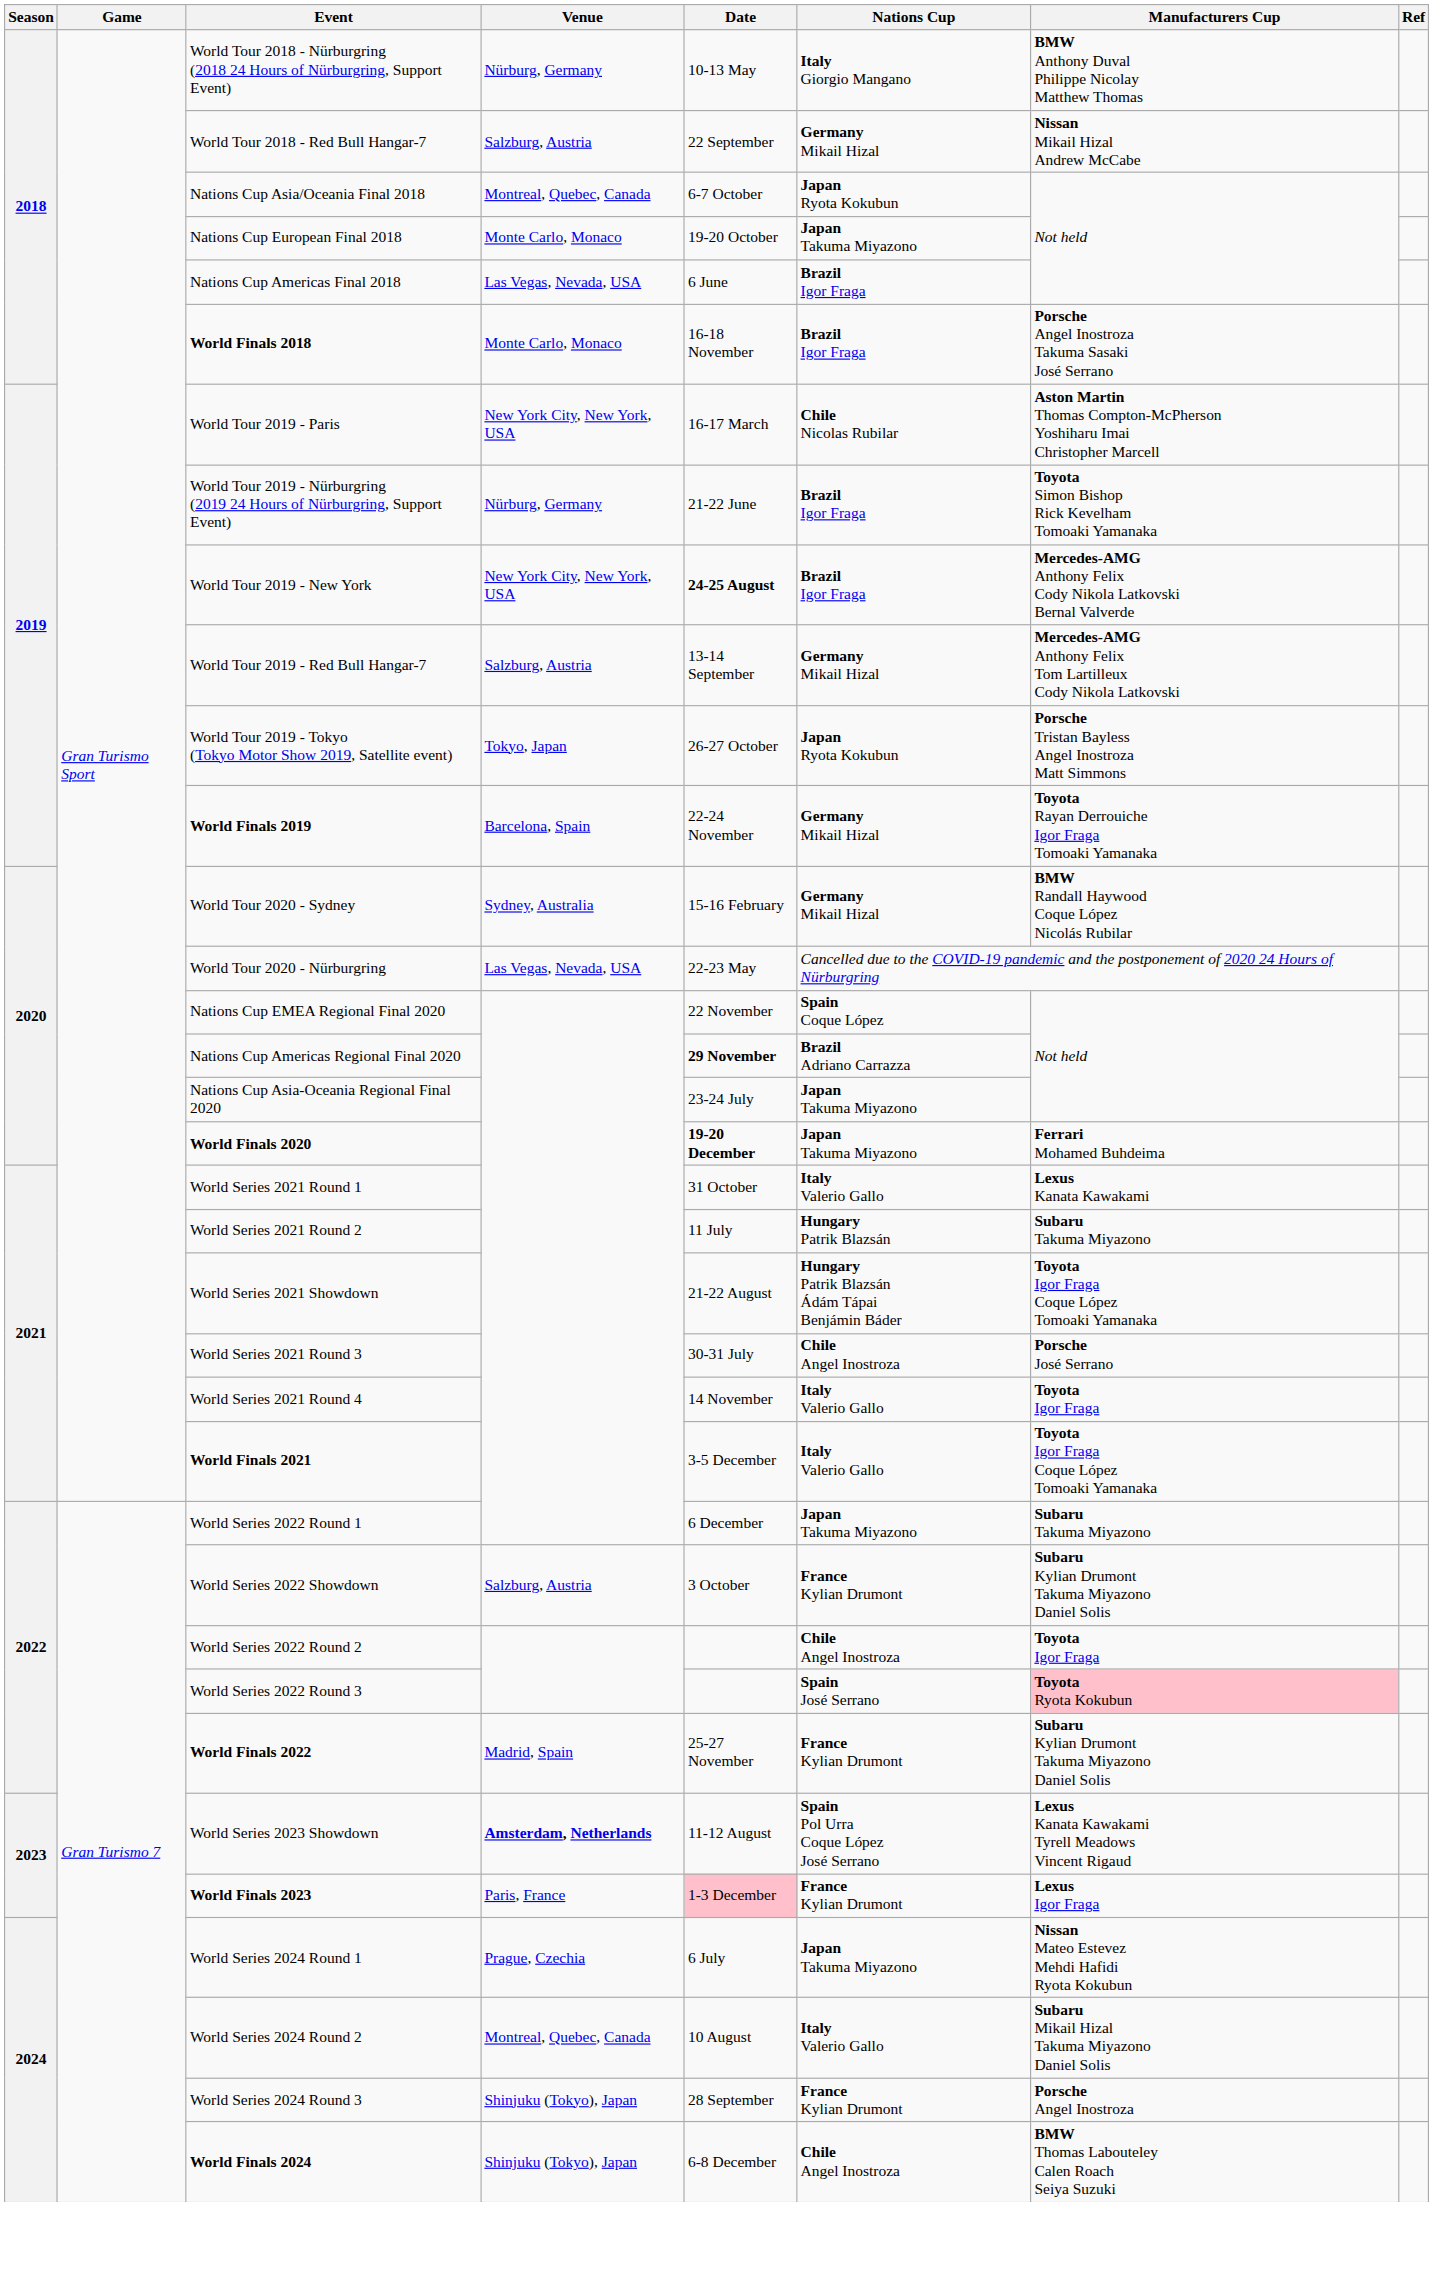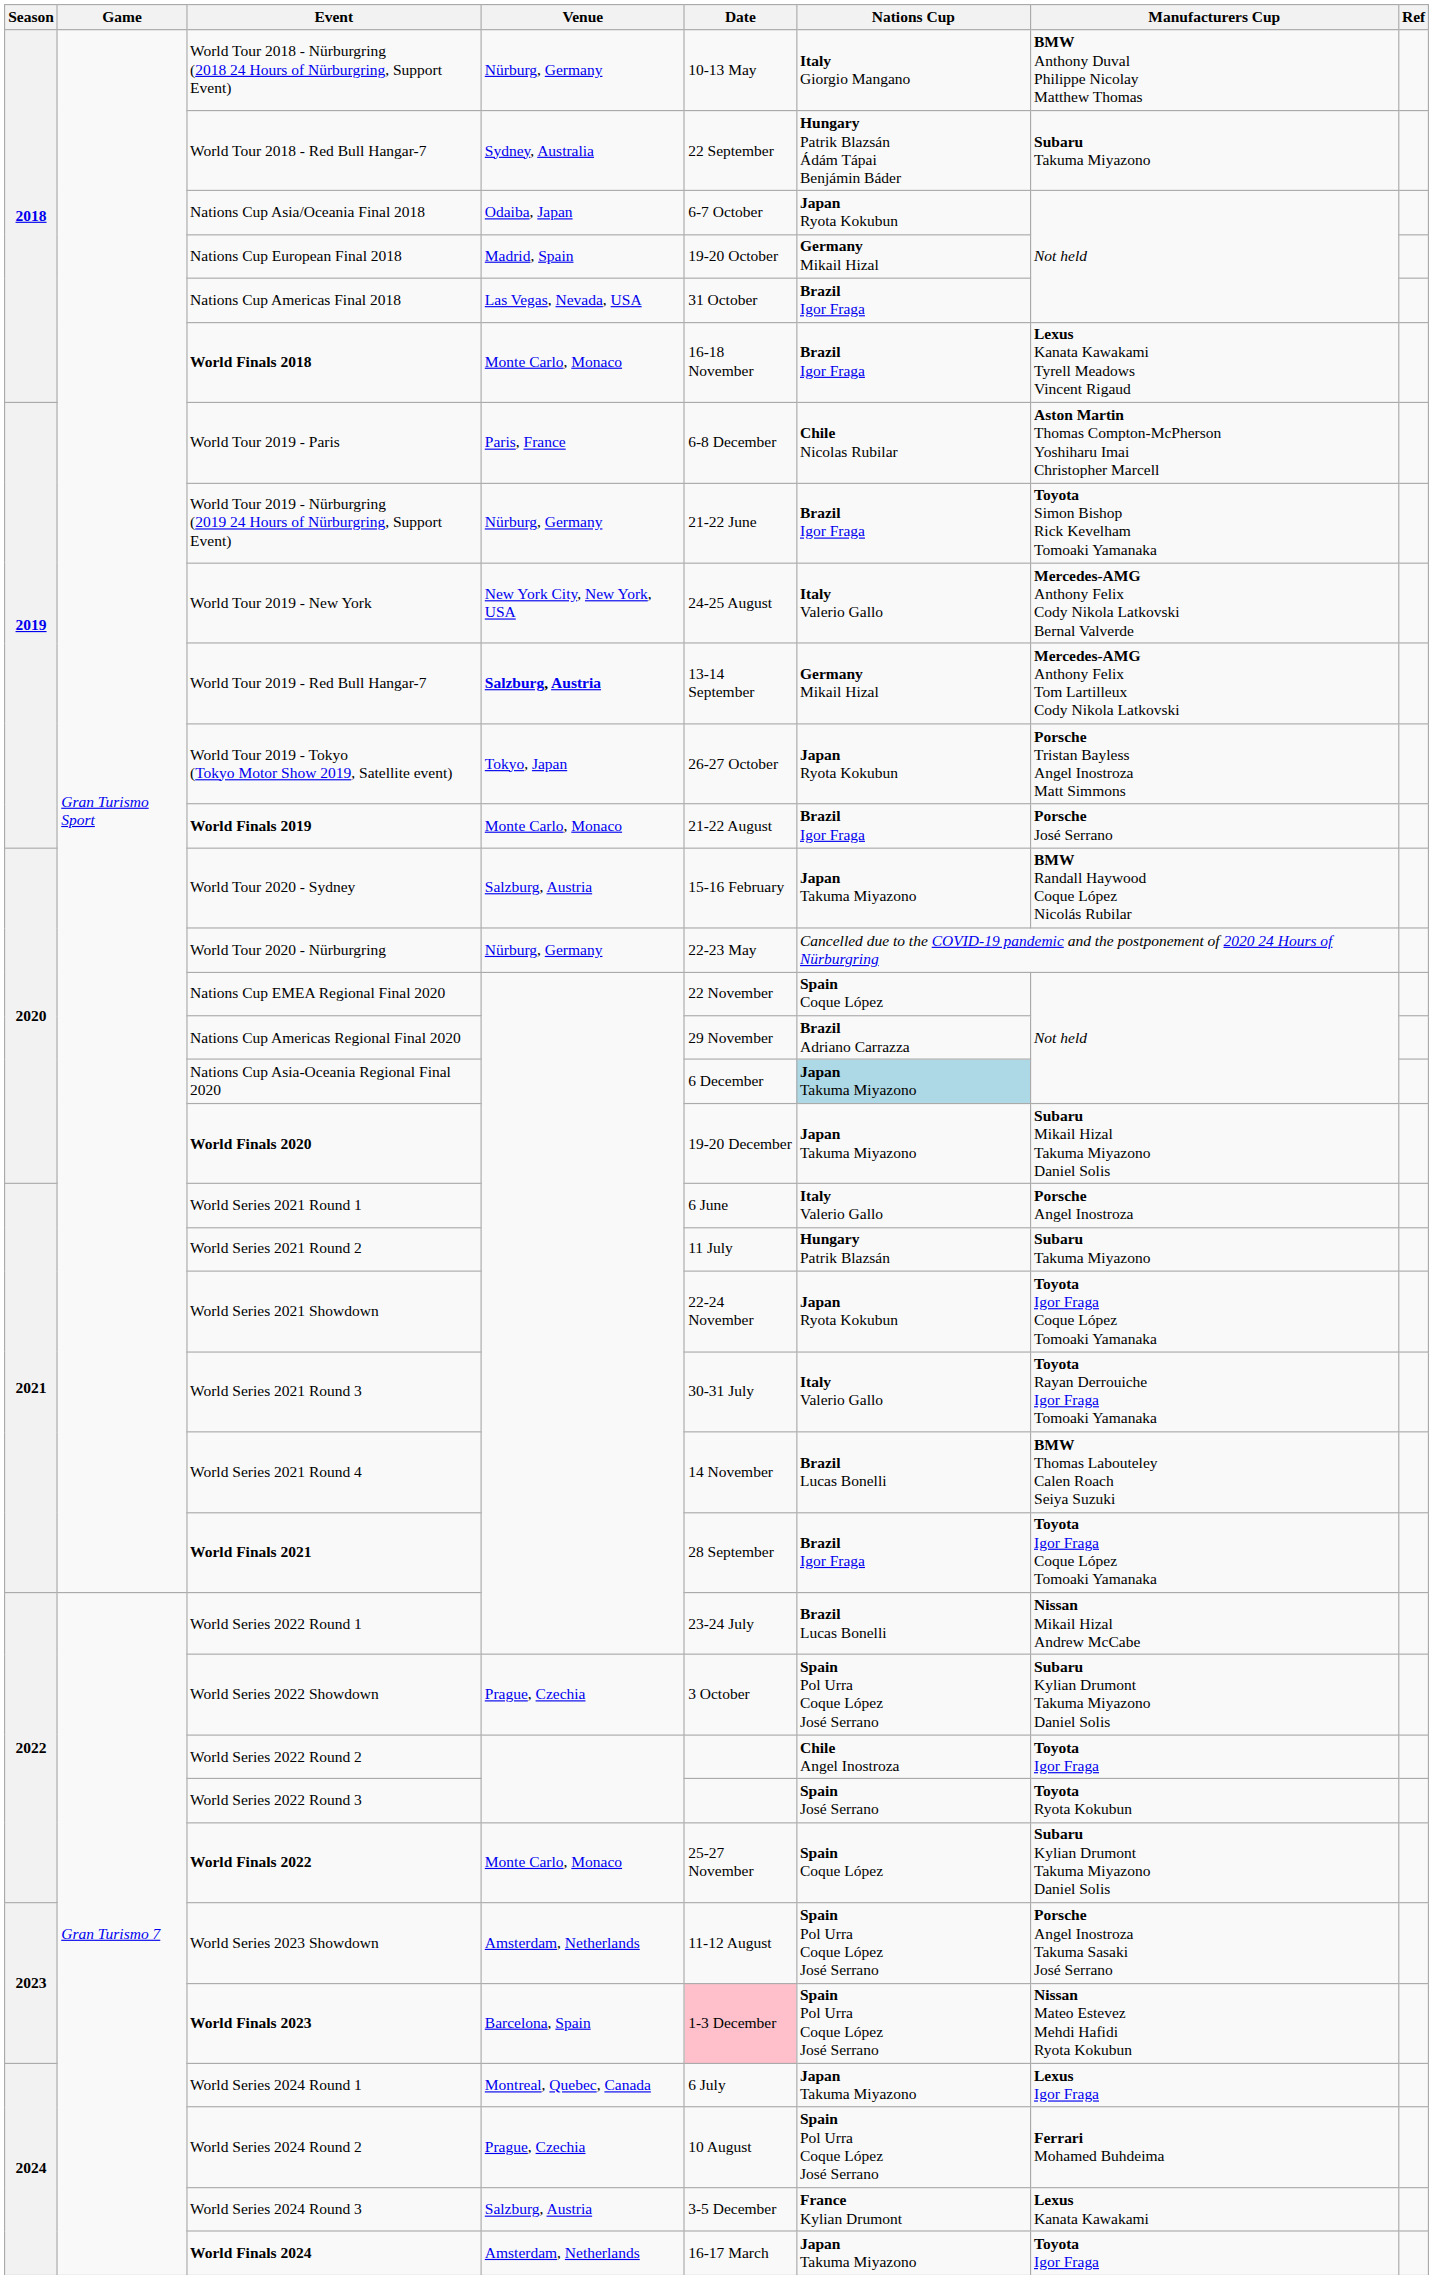World Tour 2018 - Red Bull Hangar-7 | Venue: Salzburg, Austria -> Sydney, Australia
World Tour 2018 - Red Bull Hangar-7 | Nations Cup: Germany Mikail Hizal -> Hungary Patrik Blazsán Ádám Tápai Benjámin Báder
World Tour 2018 - Red Bull Hangar-7 | Manufacturers Cup: Nissan Mikail Hizal Andrew McCabe -> Subaru Takuma Miyazono
Nations Cup Asia/Oceania Final 2018 | Venue: Montreal, Quebec, Canada -> Odaiba, Japan
Nations Cup European Final 2018 | Venue: Monte Carlo, Monaco -> Madrid, Spain
Nations Cup European Final 2018 | Nations Cup: Japan Takuma Miyazono -> Germany Mikail Hizal
Nations Cup Americas Final 2018 | Date: 6 June -> 31 October
World Finals 2018 | Manufacturers Cup: Porsche Angel Inostroza Takuma Sasaki José Serrano -> Lexus Kanata Kawakami Tyrell Meadows Vincent Rigaud
World Tour 2019 - Paris | Venue: New York City, New York, USA -> Paris, France
World Tour 2019 - Paris | Date: 16-17 March -> 6-8 December
World Tour 2019 - New York | Date: bold -> normal
World Tour 2019 - New York | Nations Cup: Brazil Igor Fraga -> Italy Valerio Gallo
World Tour 2019 - Red Bull Hangar-7 | Venue: normal -> bold
World Finals 2019 | Venue: Barcelona, Spain -> Monte Carlo, Monaco
World Finals 2019 | Date: 22-24 November -> 21-22 August
World Finals 2019 | Nations Cup: Germany Mikail Hizal -> Brazil Igor Fraga
World Finals 2019 | Manufacturers Cup: Toyota Rayan Derrouiche Igor Fraga Tomoaki Yamanaka -> Porsche José Serrano
World Tour 2020 - Sydney | Venue: Sydney, Australia -> Salzburg, Austria
World Tour 2020 - Sydney | Nations Cup: Germany Mikail Hizal -> Japan Takuma Miyazono
World Tour 2020 - Nürburgring | Venue: Las Vegas, Nevada, USA -> Nürburg, Germany
Nations Cup Americas Regional Final 2020 | Date: bold -> normal
Nations Cup Asia-Oceania Regional Final 2020 | Date: 23-24 July -> 6 December
Nations Cup Asia-Oceania Regional Final 2020 | Nations Cup: no background -> lightblue background
World Finals 2020 | Date: bold -> normal
World Finals 2020 | Manufacturers Cup: Ferrari Mohamed Buhdeima -> Subaru Mikail Hizal Takuma Miyazono Daniel Solis
World Series 2021 Round 1 | Date: 31 October -> 6 June
World Series 2021 Round 1 | Manufacturers Cup: Lexus Kanata Kawakami -> Porsche Angel Inostroza
World Series 2021 Showdown | Date: 21-22 August -> 22-24 November
World Series 2021 Showdown | Nations Cup: Hungary Patrik Blazsán Ádám Tápai Benjámin Báder -> Japan Ryota Kokubun
World Series 2021 Round 3 | Nations Cup: Chile Angel Inostroza -> Italy Valerio Gallo
World Series 2021 Round 3 | Manufacturers Cup: Porsche José Serrano -> Toyota Rayan Derrouiche Igor Fraga Tomoaki Yamanaka
World Series 2021 Round 4 | Nations Cup: Italy Valerio Gallo -> Brazil Lucas Bonelli
World Series 2021 Round 4 | Manufacturers Cup: Toyota Igor Fraga -> BMW Thomas Labouteley Calen Roach Seiya Suzuki
World Finals 2021 | Date: 3-5 December -> 28 September
World Finals 2021 | Nations Cup: Italy Valerio Gallo -> Brazil Igor Fraga
World Series 2022 Round 1 | Date: 6 December -> 23-24 July
World Series 2022 Round 1 | Nations Cup: Japan Takuma Miyazono -> Brazil Lucas Bonelli
World Series 2022 Round 1 | Manufacturers Cup: Subaru Takuma Miyazono -> Nissan Mikail Hizal Andrew McCabe
World Series 2022 Showdown | Venue: Salzburg, Austria -> Prague, Czechia
World Series 2022 Showdown | Nations Cup: France Kylian Drumont -> Spain Pol Urra Coque López José Serrano
World Series 2022 Round 3 | Manufacturers Cup: pink background -> no background
World Finals 2022 | Venue: Madrid, Spain -> Monte Carlo, Monaco
World Finals 2022 | Nations Cup: France Kylian Drumont -> Spain Coque López
World Series 2023 Showdown | Venue: bold -> normal
World Series 2023 Showdown | Manufacturers Cup: Lexus Kanata Kawakami Tyrell Meadows Vincent Rigaud -> Porsche Angel Inostroza Takuma Sasaki José Serrano
World Finals 2023 | Venue: Paris, France -> Barcelona, Spain
World Finals 2023 | Nations Cup: France Kylian Drumont -> Spain Pol Urra Coque López José Serrano
World Finals 2023 | Manufacturers Cup: Lexus Igor Fraga -> Nissan Mateo Estevez Mehdi Hafidi Ryota Kokubun
World Series 2024 Round 1 | Venue: Prague, Czechia -> Montreal, Quebec, Canada
World Series 2024 Round 1 | Manufacturers Cup: Nissan Mateo Estevez Mehdi Hafidi Ryota Kokubun -> Lexus Igor Fraga
World Series 2024 Round 2 | Venue: Montreal, Quebec, Canada -> Prague, Czechia
World Series 2024 Round 2 | Nations Cup: Italy Valerio Gallo -> Spain Pol Urra Coque López José Serrano
World Series 2024 Round 2 | Manufacturers Cup: Subaru Mikail Hizal Takuma Miyazono Daniel Solis -> Ferrari Mohamed Buhdeima
World Series 2024 Round 3 | Venue: Shinjuku (Tokyo), Japan -> Salzburg, Austria
World Series 2024 Round 3 | Date: 28 September -> 3-5 December
World Series 2024 Round 3 | Manufacturers Cup: Porsche Angel Inostroza -> Lexus Kanata Kawakami
World Finals 2024 | Venue: Shinjuku (Tokyo), Japan -> Amsterdam, Netherlands
World Finals 2024 | Date: 6-8 December -> 16-17 March
World Finals 2024 | Nations Cup: Chile Angel Inostroza -> Japan Takuma Miyazono
World Finals 2024 | Manufacturers Cup: BMW Thomas Labouteley Calen Roach Seiya Suzuki -> Toyota Igor Fraga
